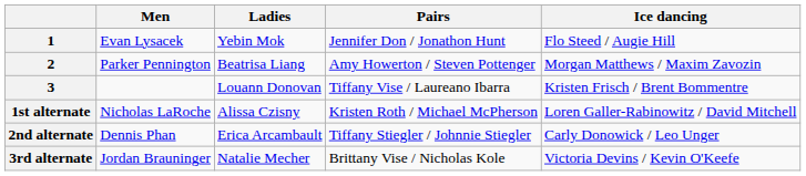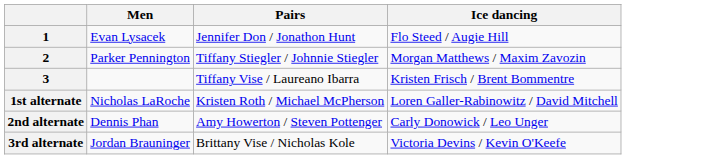- column: Ladies | Yebin Mok | Beatrisa Liang | Louann Donovan | Alissa Czisny | Erica Arcambault | Natalie Mecher
2 | Pairs: Amy Howerton / Steven Pottenger -> Tiffany Stiegler / Johnnie Stiegler
2nd alternate | Pairs: Tiffany Stiegler / Johnnie Stiegler -> Amy Howerton / Steven Pottenger
